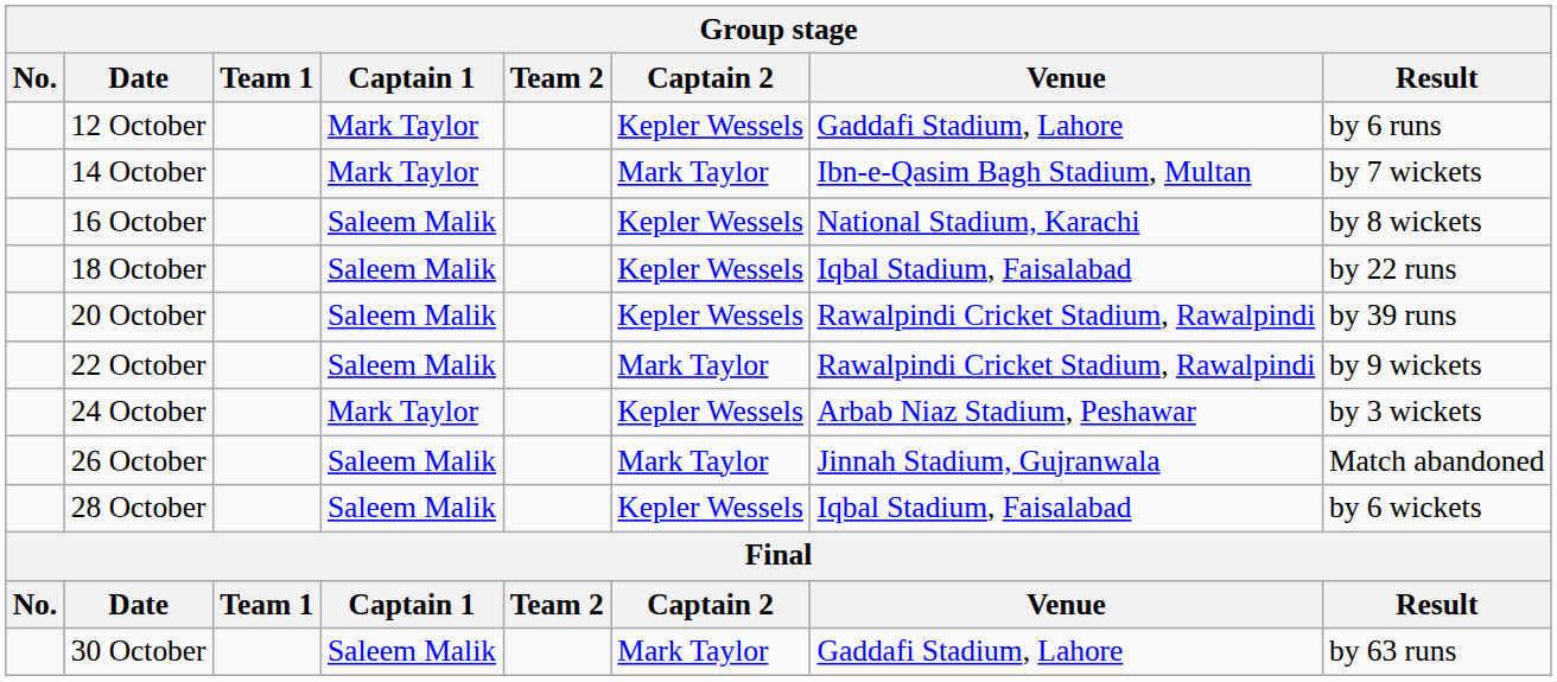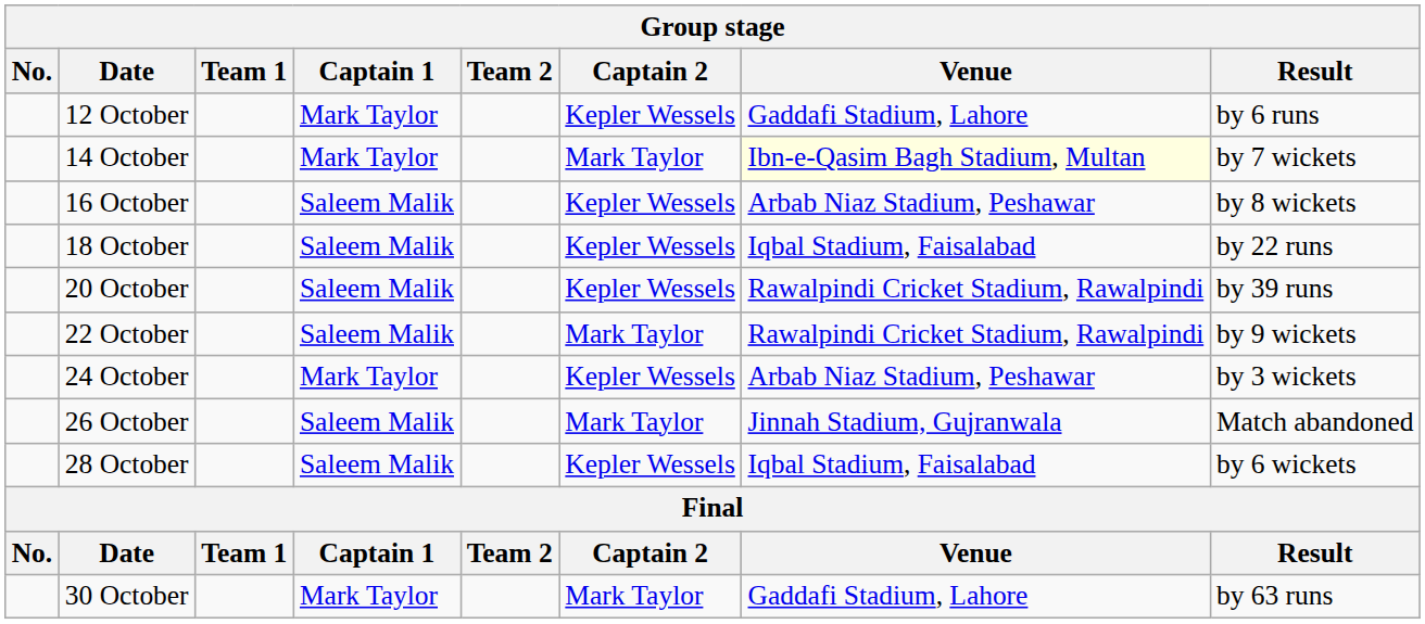14 October | Venue: no background -> lightyellow background
16 October | Venue: National Stadium, Karachi -> Arbab Niaz Stadium, Peshawar
30 October | Captain 1: Saleem Malik -> Mark Taylor
